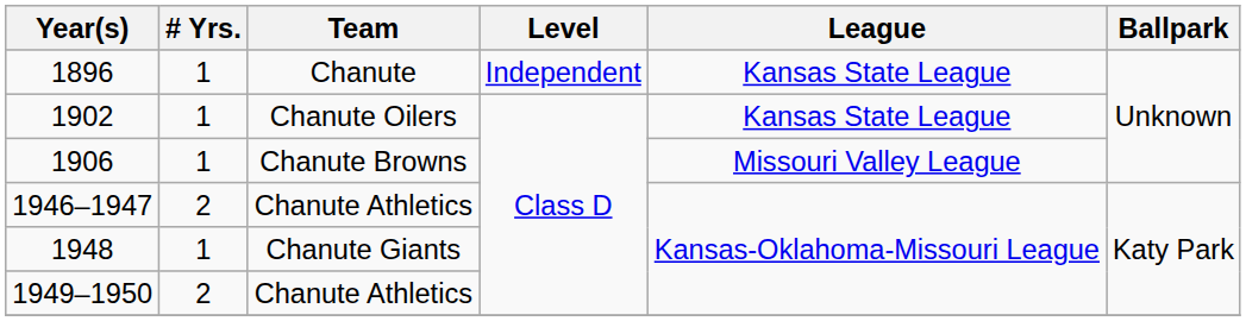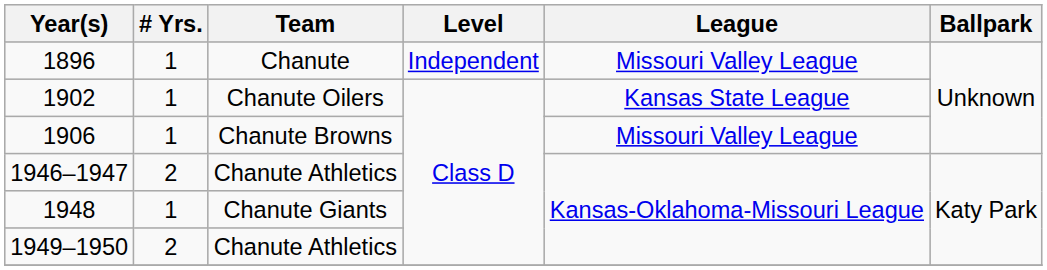1896 | League: Kansas State League -> Missouri Valley League
